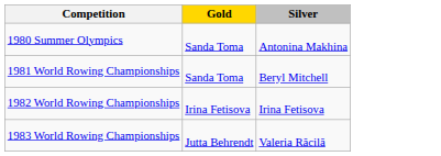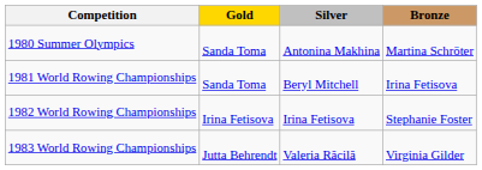+ column: Bronze | Martina Schröter | Irina Fetisova | Stephanie Foster | Virginia Gilder
